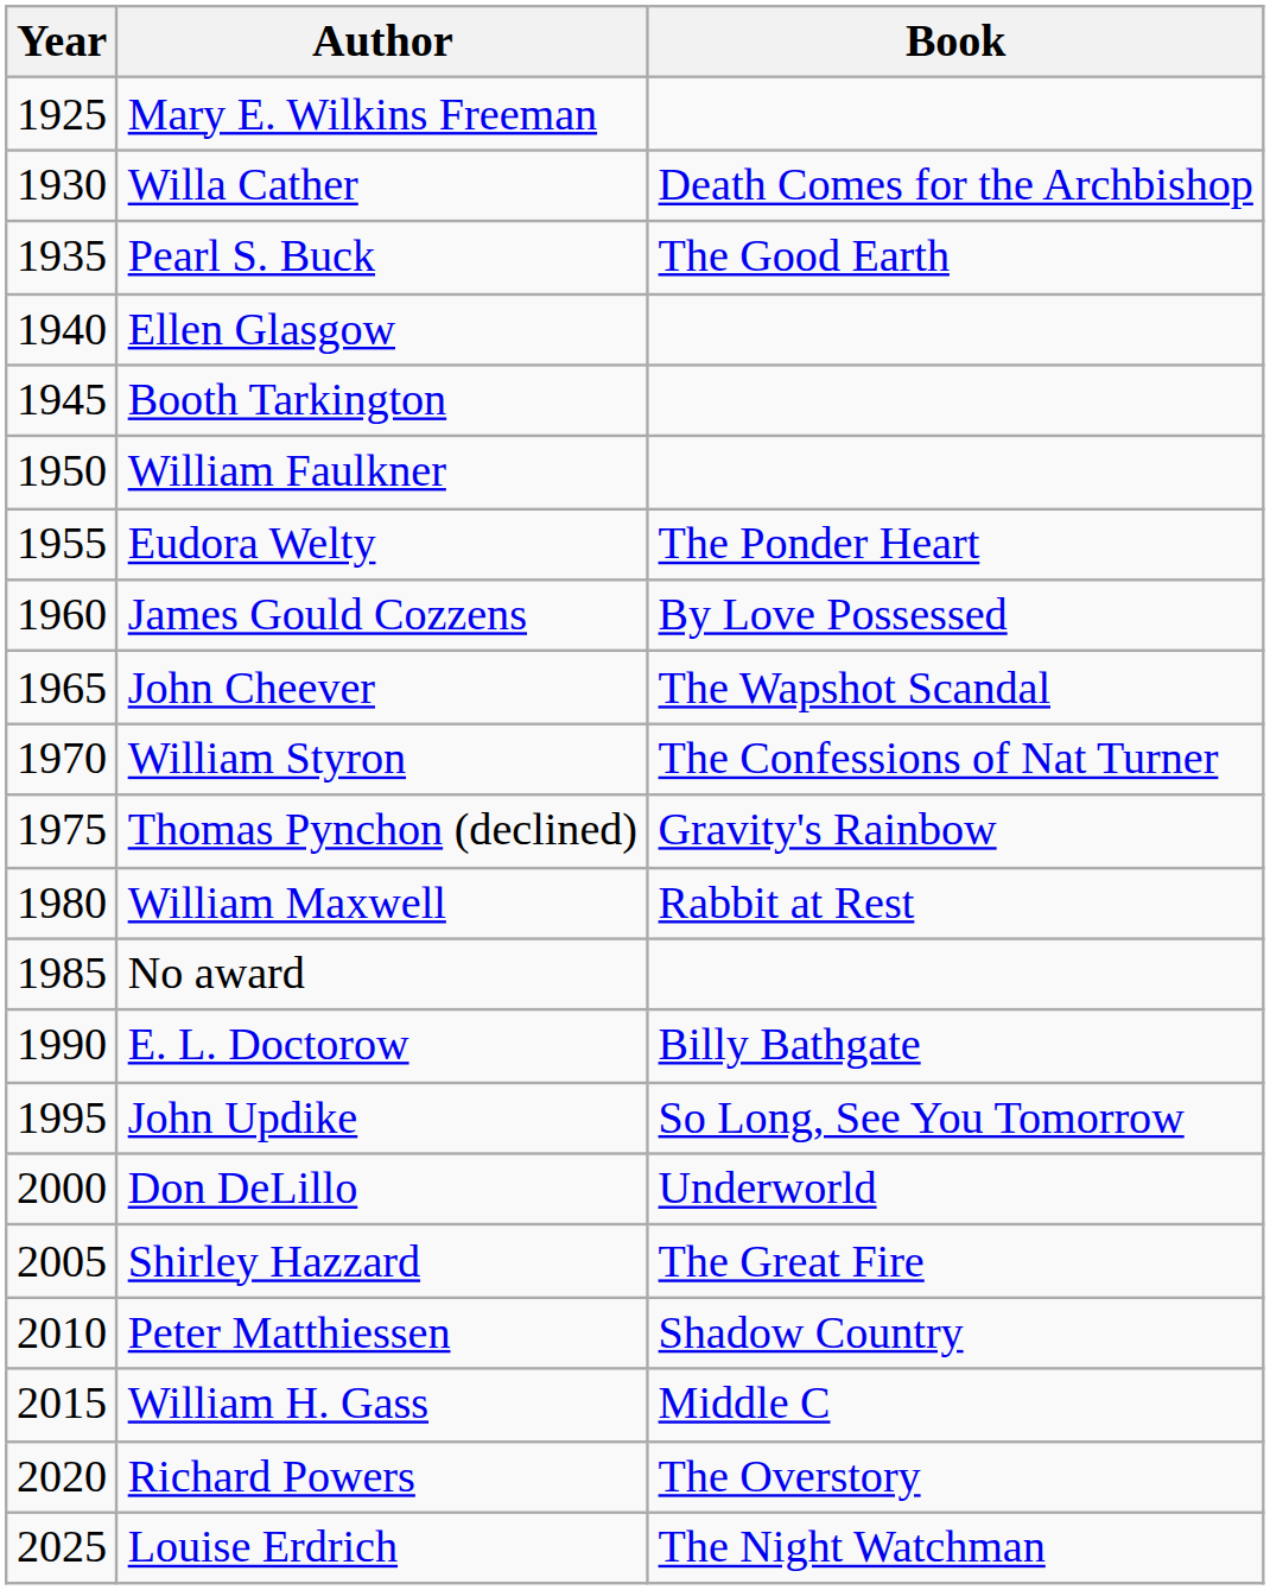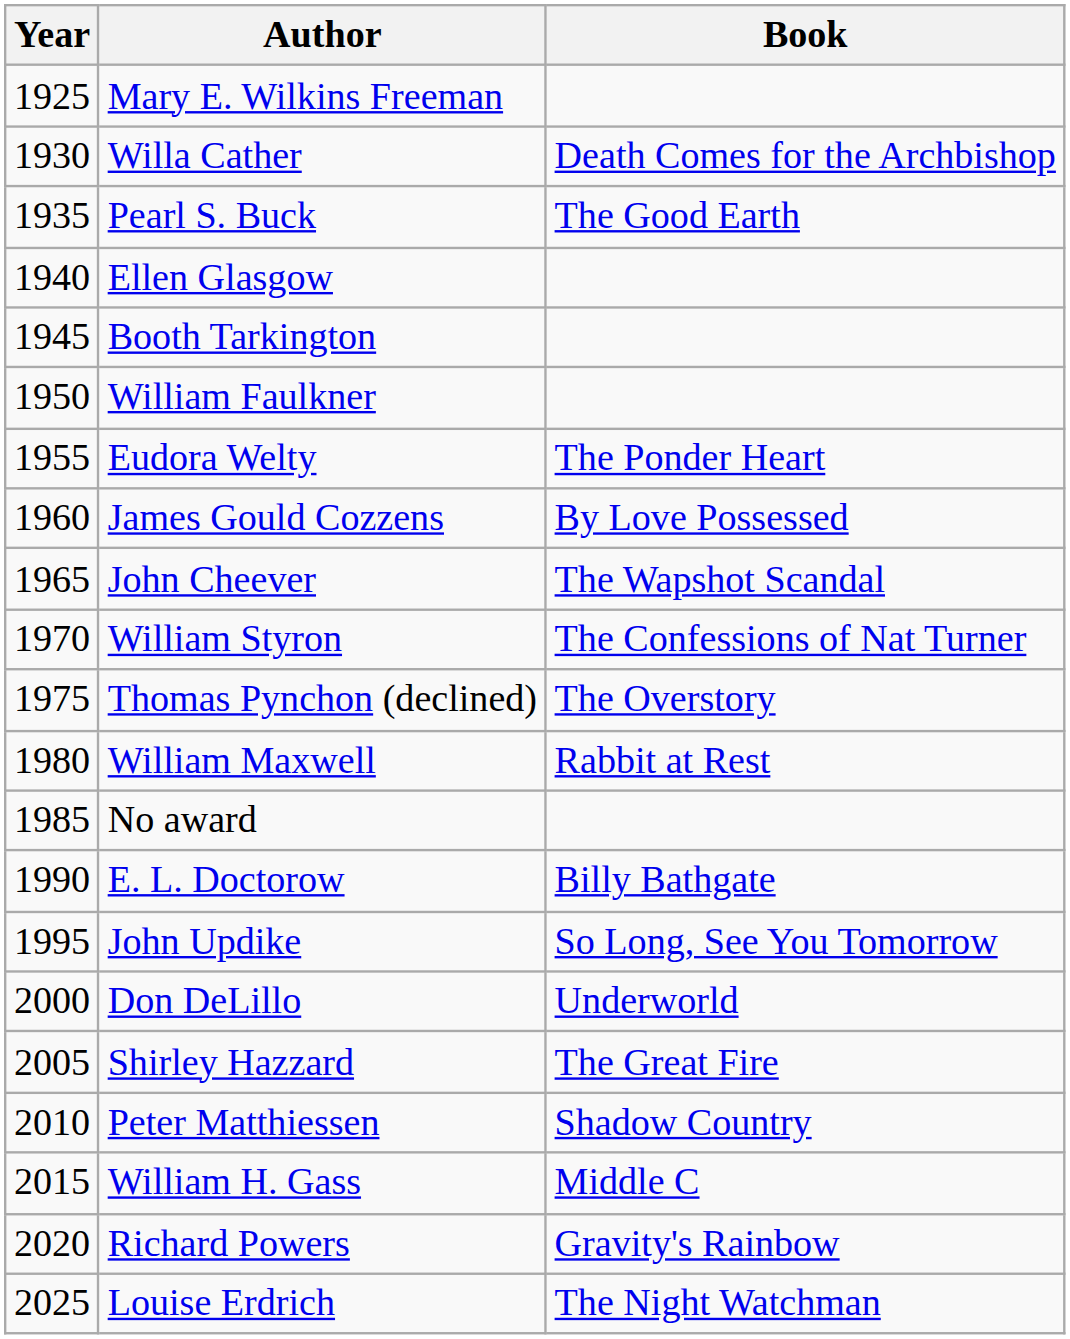Thomas Pynchon (declined) | Book: Gravity's Rainbow -> The Overstory
Richard Powers | Book: The Overstory -> Gravity's Rainbow
